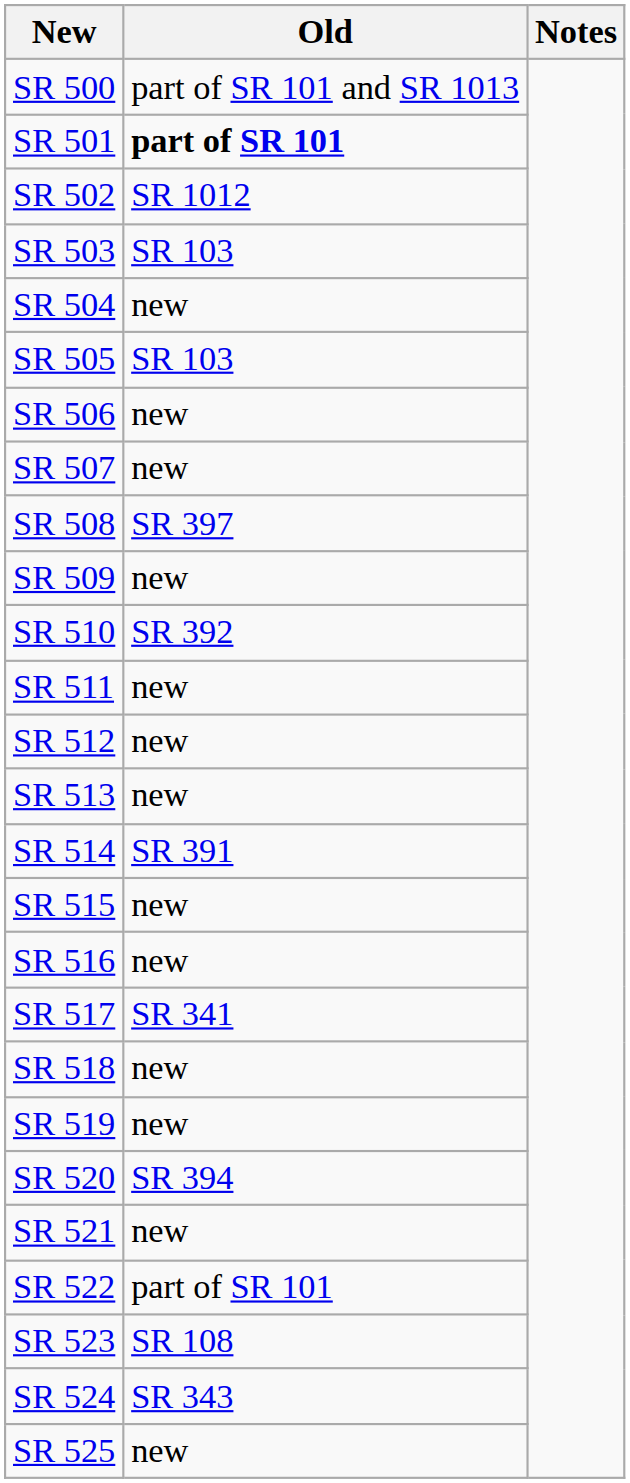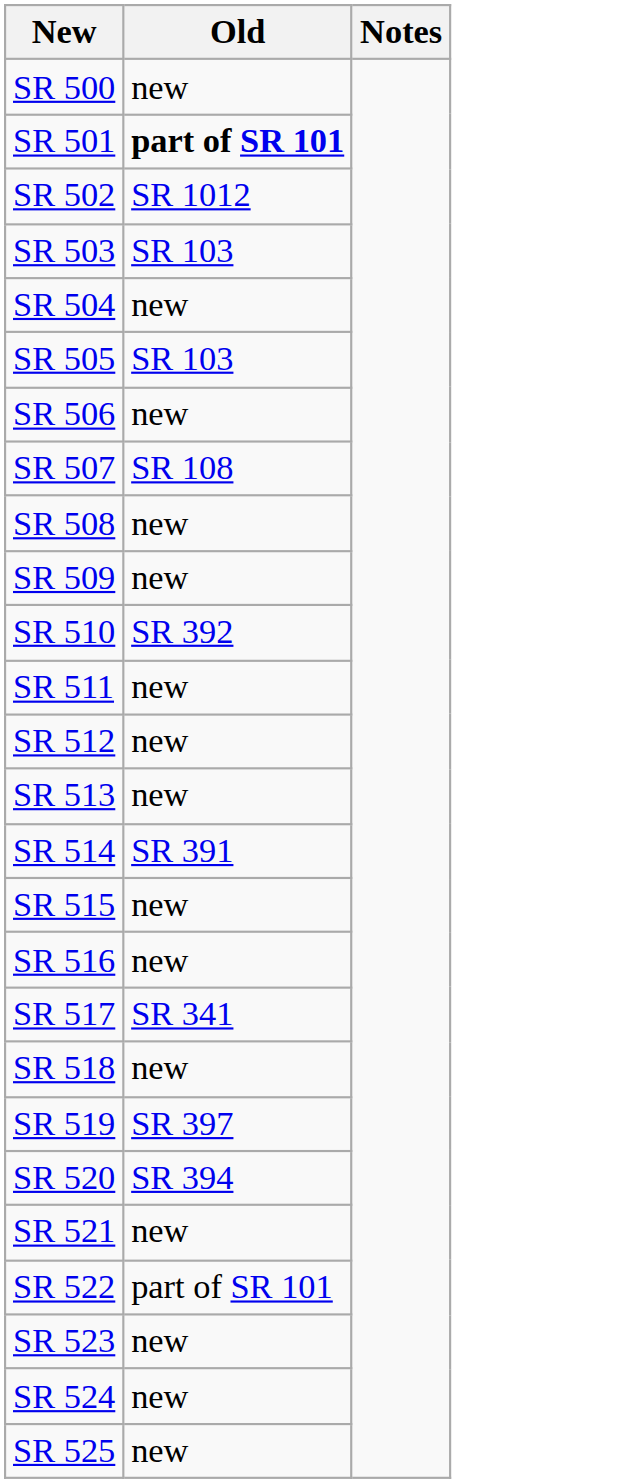SR 500 | Old: part of SR 101 and SR 1013 -> new
SR 507 | Old: new -> SR 108
SR 508 | Old: SR 397 -> new
SR 519 | Old: new -> SR 397
SR 523 | Old: SR 108 -> new
SR 524 | Old: SR 343 -> new
